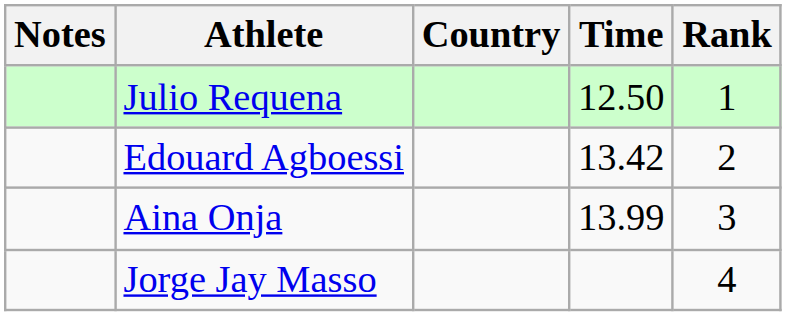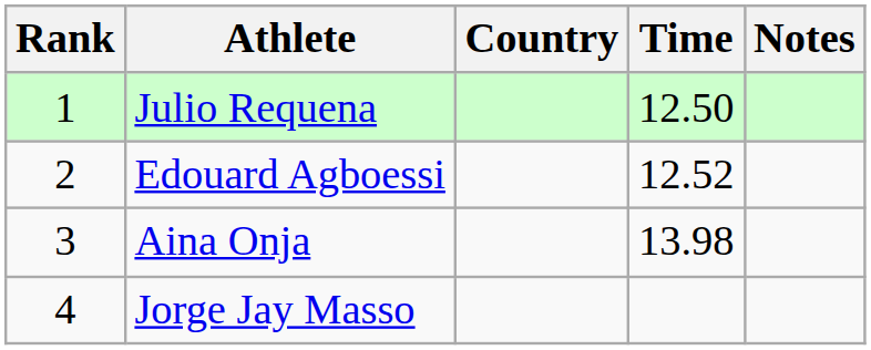columns swapped: Rank <-> Notes
Edouard Agboessi | Time: 13.42 -> 12.52
Aina Onja | Time: 13.99 -> 13.98
